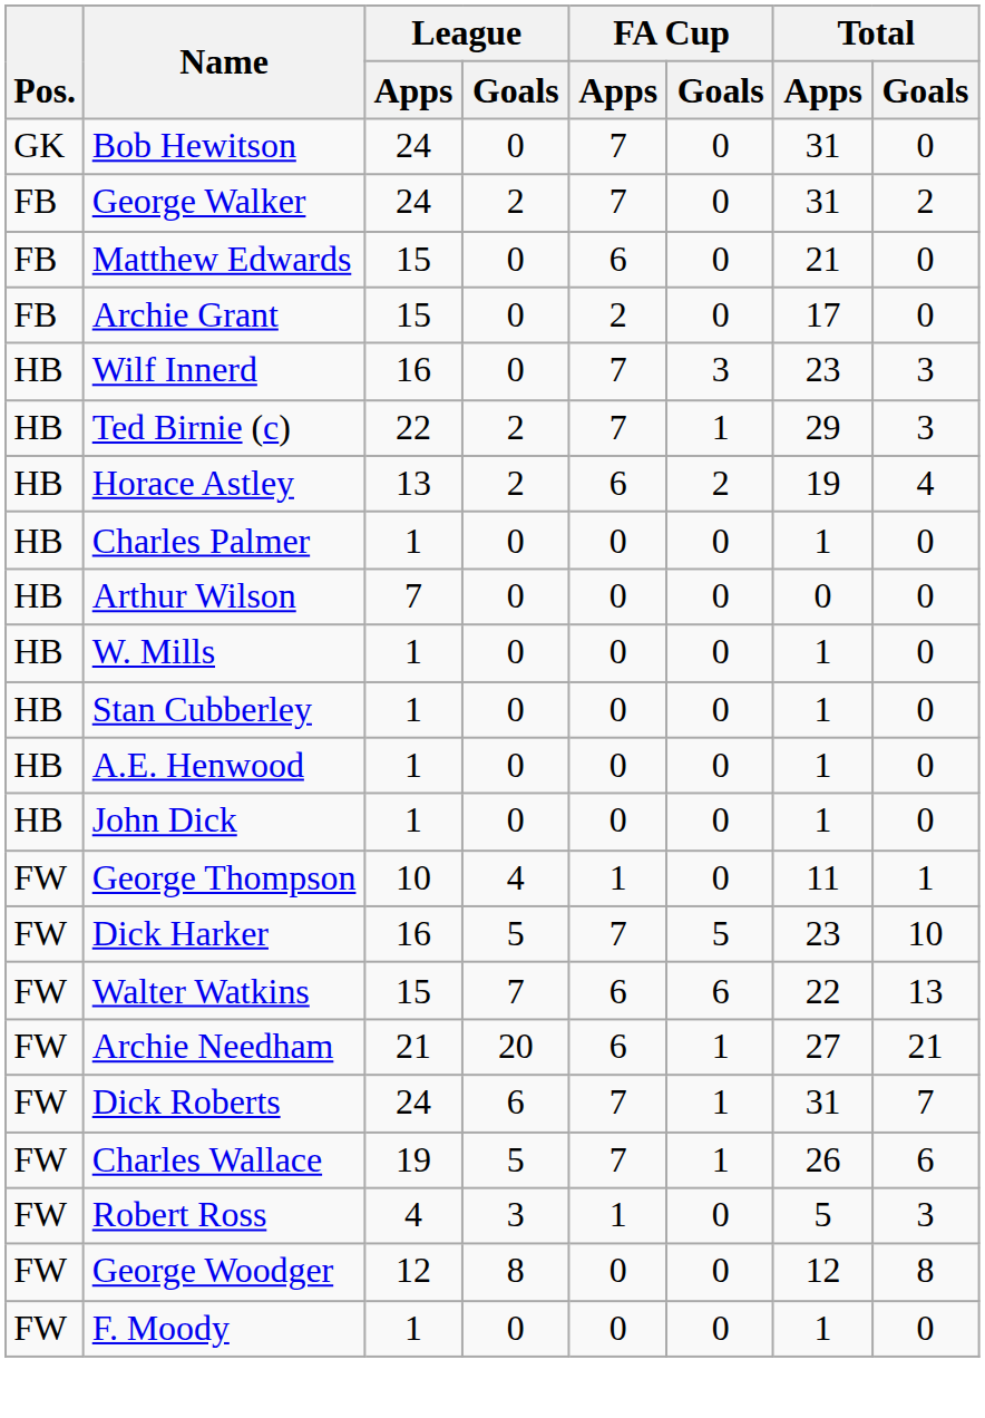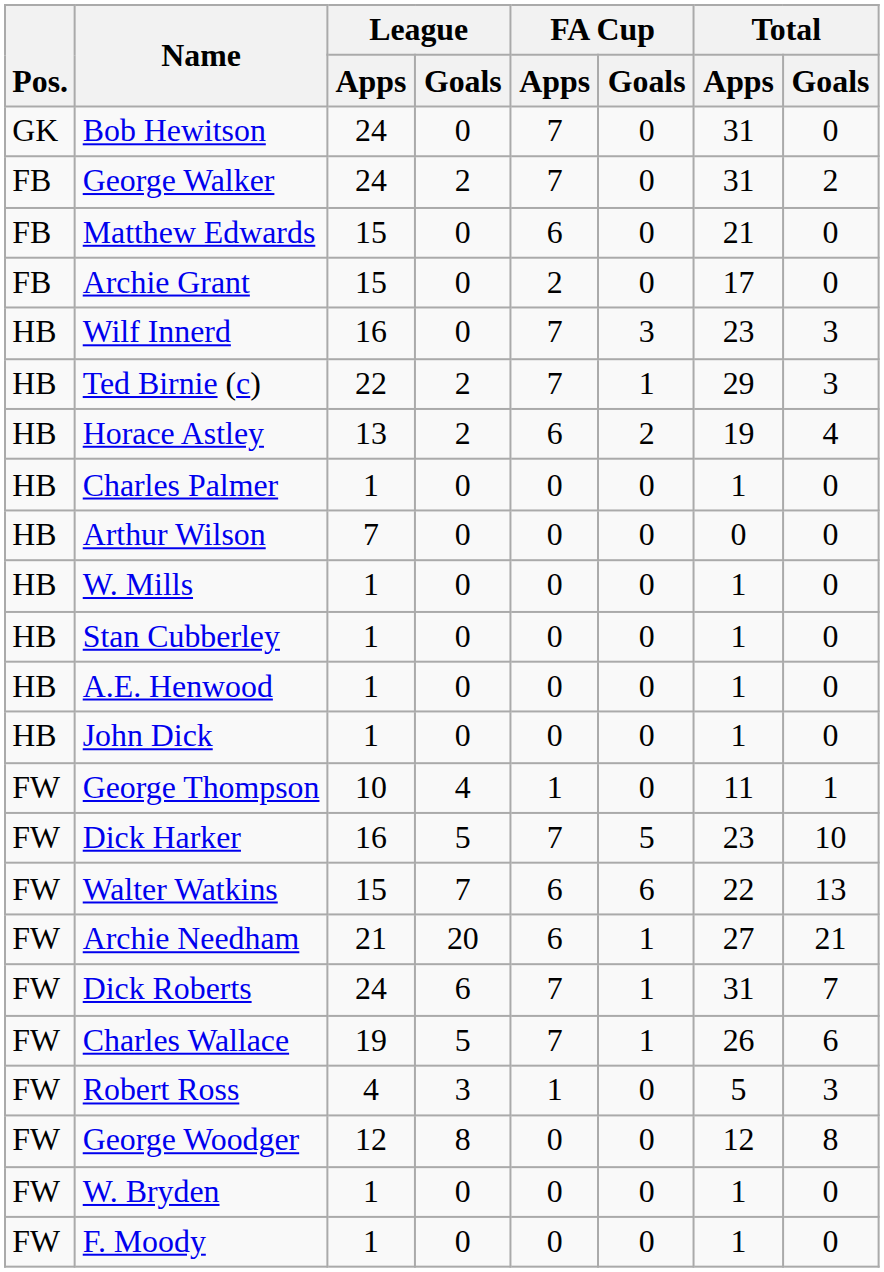+ row: FW | W. Bryden | 1 | 0 | 0 | 0 | 1 | 0
